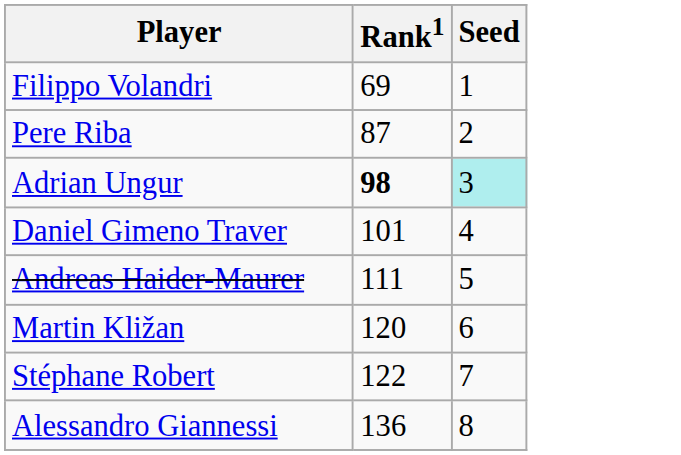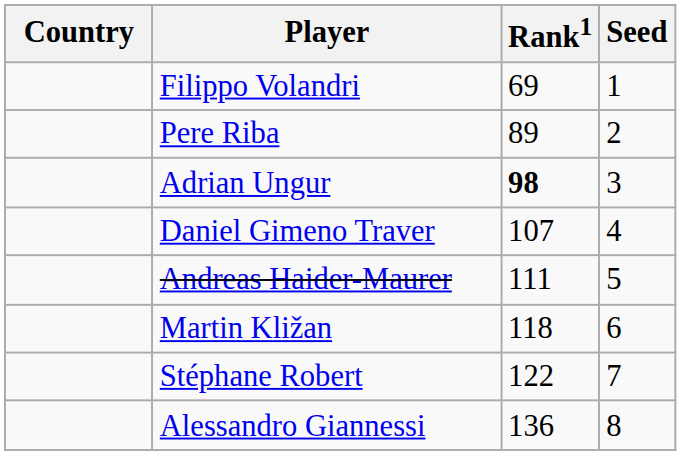+ column: Country
Pere Riba | Rank1: 87 -> 89
Adrian Ungur | Seed: paleturquoise background -> no background
Daniel Gimeno Traver | Rank1: 101 -> 107
Martin Kližan | Rank1: 120 -> 118
